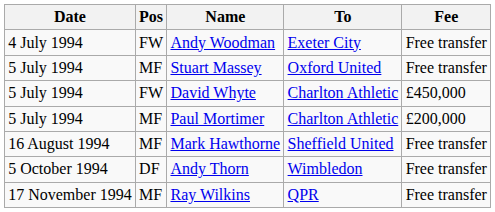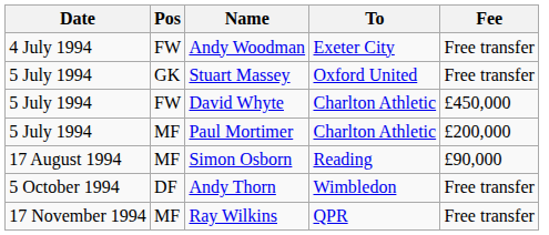Stuart Massey | Pos: MF -> GK
- row: 16 August 1994 | MF | Mark Hawthorne | Sheffield United | Free transfer
+ row: 17 August 1994 | MF | Simon Osborn | Reading | £90,000
